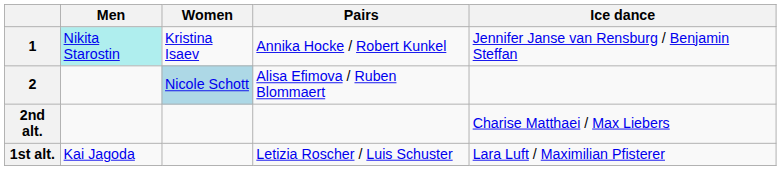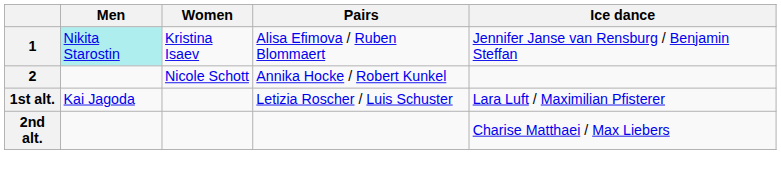1 | Pairs: Annika Hocke / Robert Kunkel -> Alisa Efimova / Ruben Blommaert
2 | Women: lightblue background -> no background
2 | Pairs: Alisa Efimova / Ruben Blommaert -> Annika Hocke / Robert Kunkel
rows swapped: 1st alt. <-> 2nd alt.
